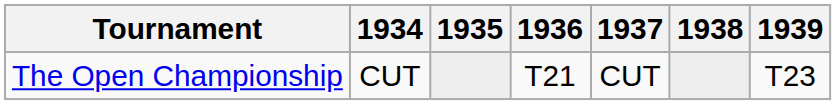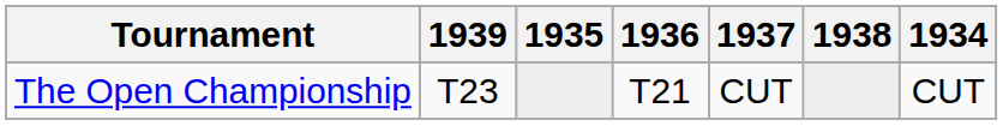columns swapped: 1934 <-> 1939
